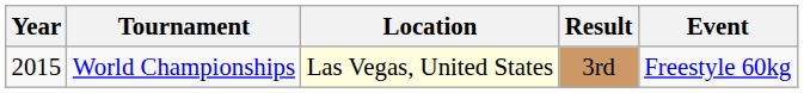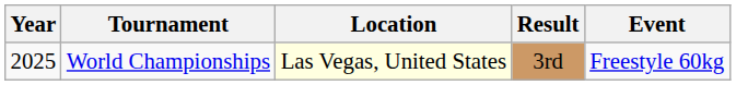World Championships | Year: 2015 -> 2025
